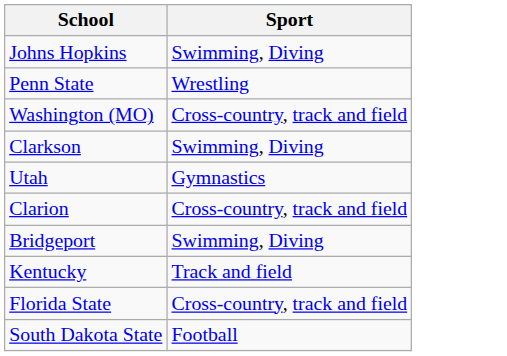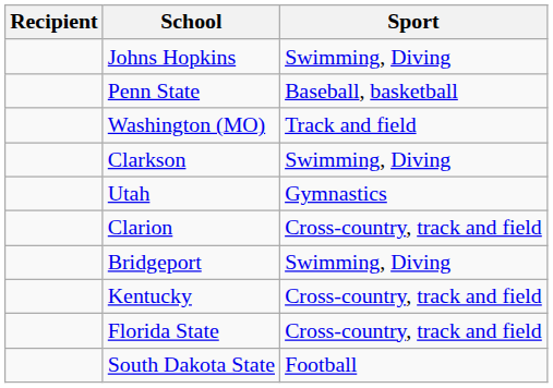+ column: Recipient
Penn State | Sport: Wrestling -> Baseball, basketball
Washington (MO) | Sport: Cross-country, track and field -> Track and field
Kentucky | Sport: Track and field -> Cross-country, track and field
